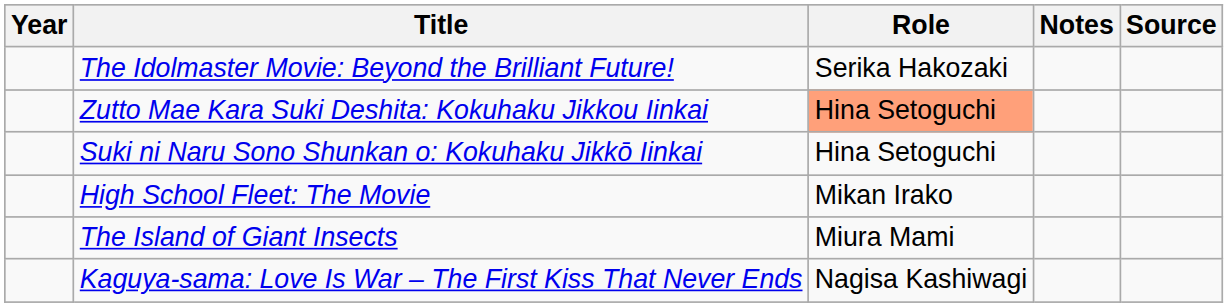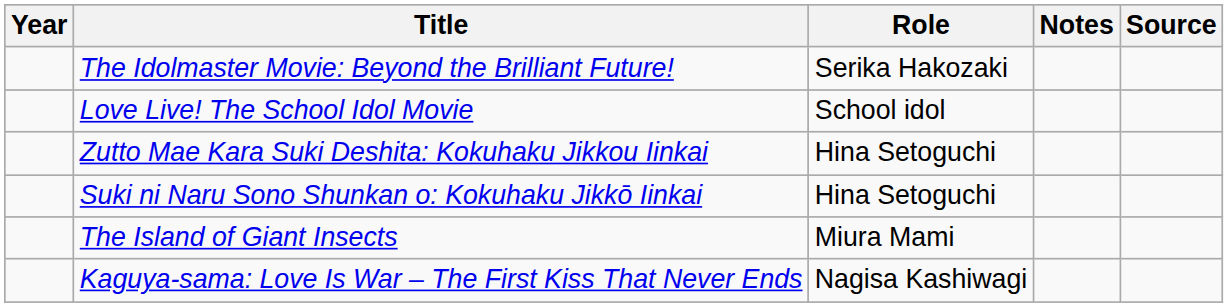+ row: Love Live! The School Idol Movie | School idol
Zutto Mae Kara Suki Deshita: Kokuhaku Jikkou Iinkai | Role: lightsalmon background -> no background
- row: High School Fleet: The Movie | Mikan Irako
